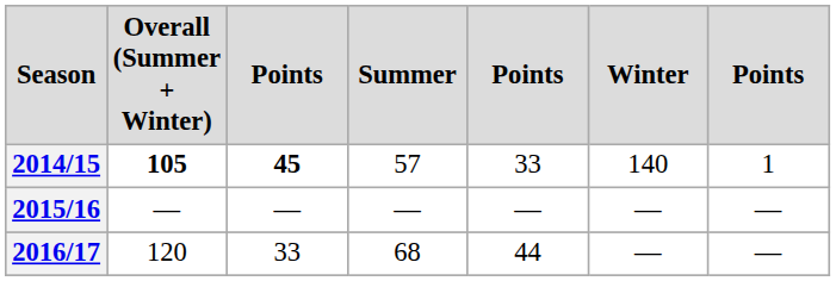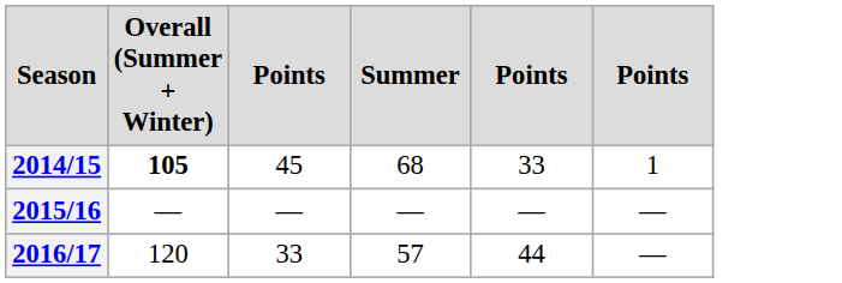- column: Winter | 140 | — | —
2014/15 | column 3: bold -> normal
2014/15 | Summer: 57 -> 68
2016/17 | Summer: 68 -> 57
